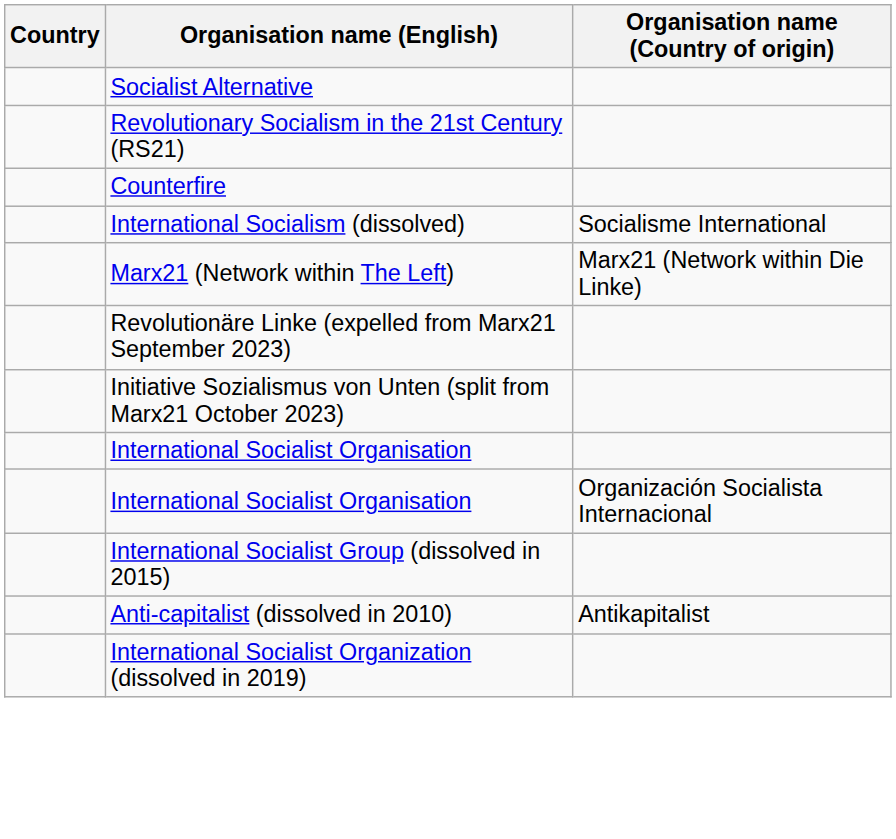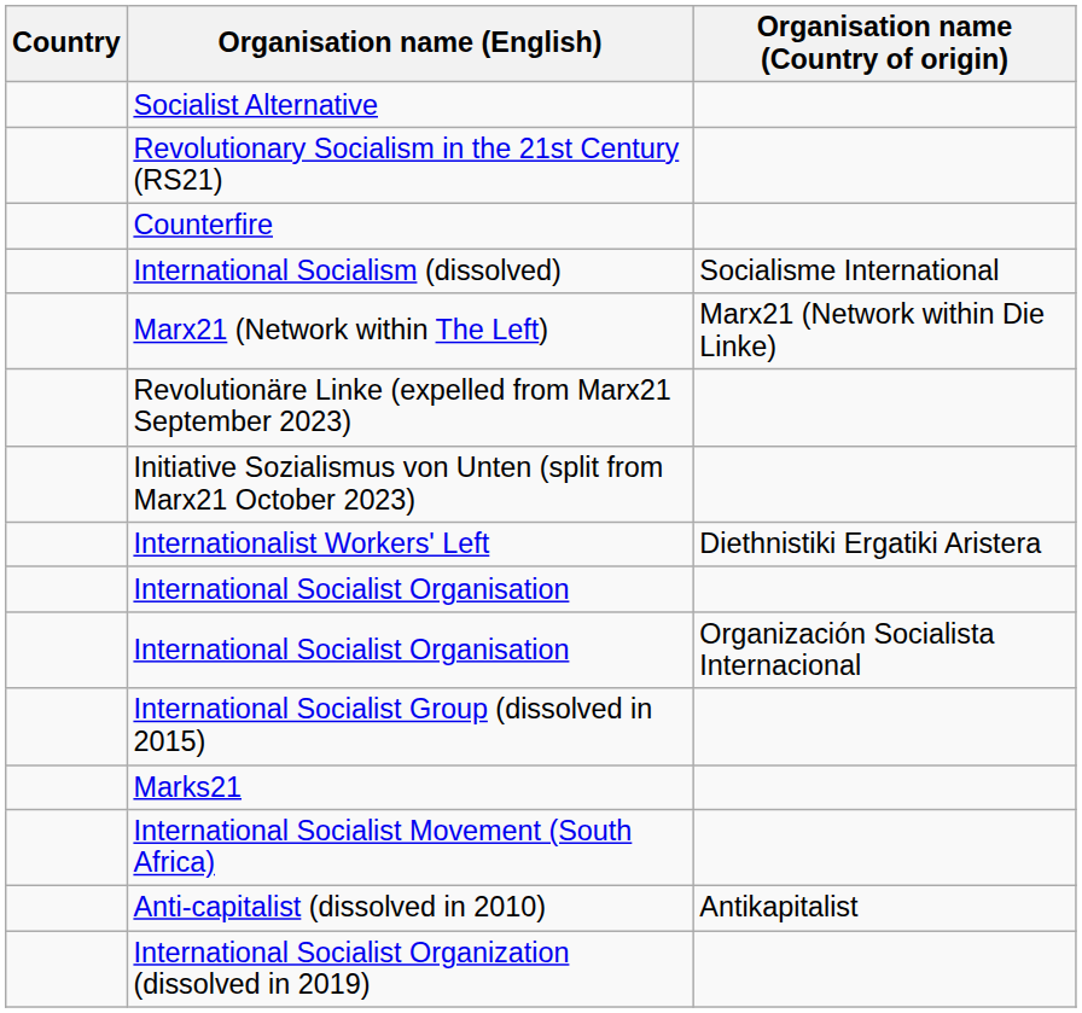+ row: Internationalist Workers' Left | Diethnistiki Ergatiki Aristera
+ row: Marks21
+ row: International Socialist Movement (South Africa)
